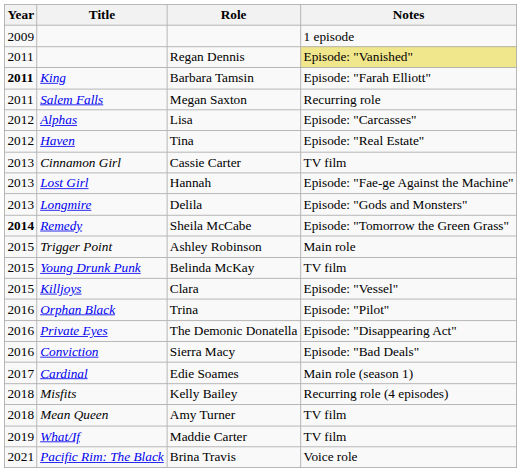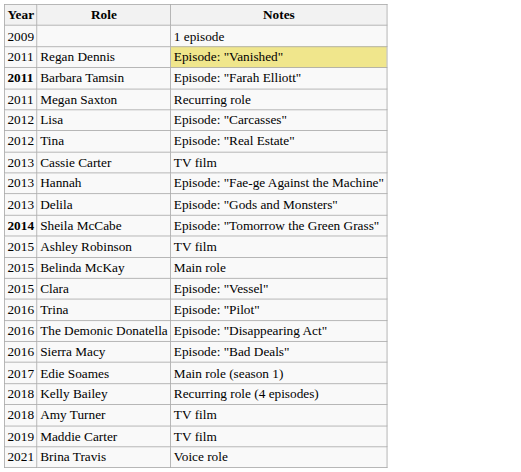- column: Title | King | Salem Falls | Alphas | Haven | Cinnamon Girl | Lost Girl | Longmire | Remedy | Trigger Point | Young Drunk Punk | Killjoys | Orphan Black | Private Eyes | Conviction | Cardinal | Misfits | Mean Queen | What/If | Pacific Rim: The Black
Ashley Robinson | Notes: Main role -> TV film
Belinda McKay | Notes: TV film -> Main role
